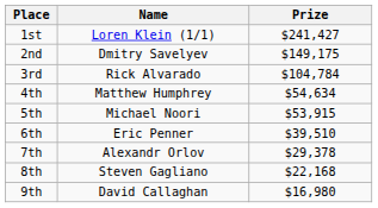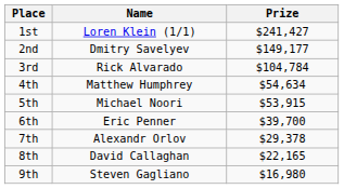2nd | Prize: $149,175 -> $149,177
6th | Prize: $39,510 -> $39,700
8th | Name: Steven Gagliano -> David Callaghan
8th | Prize: $22,168 -> $22,165
9th | Name: David Callaghan -> Steven Gagliano
